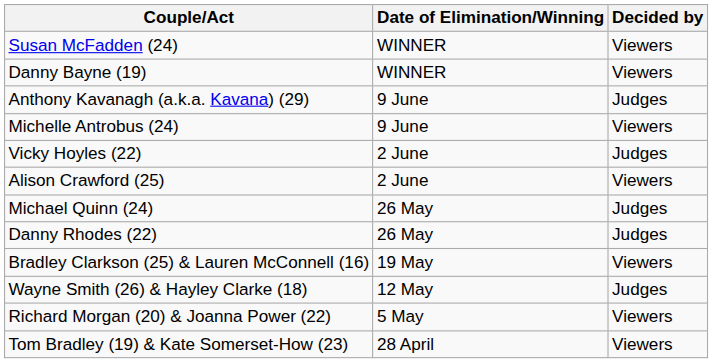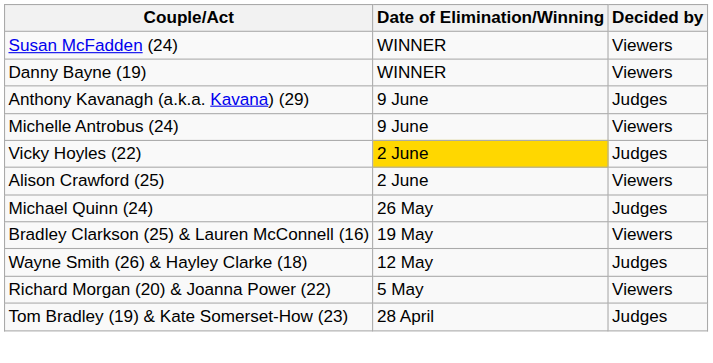Vicky Hoyles (22) | Date of Elimination/Winning: no background -> gold background
- row: Danny Rhodes (22) | 26 May | Judges
Tom Bradley (19) & Kate Somerset-How (23) | Decided by: Viewers -> Judges
